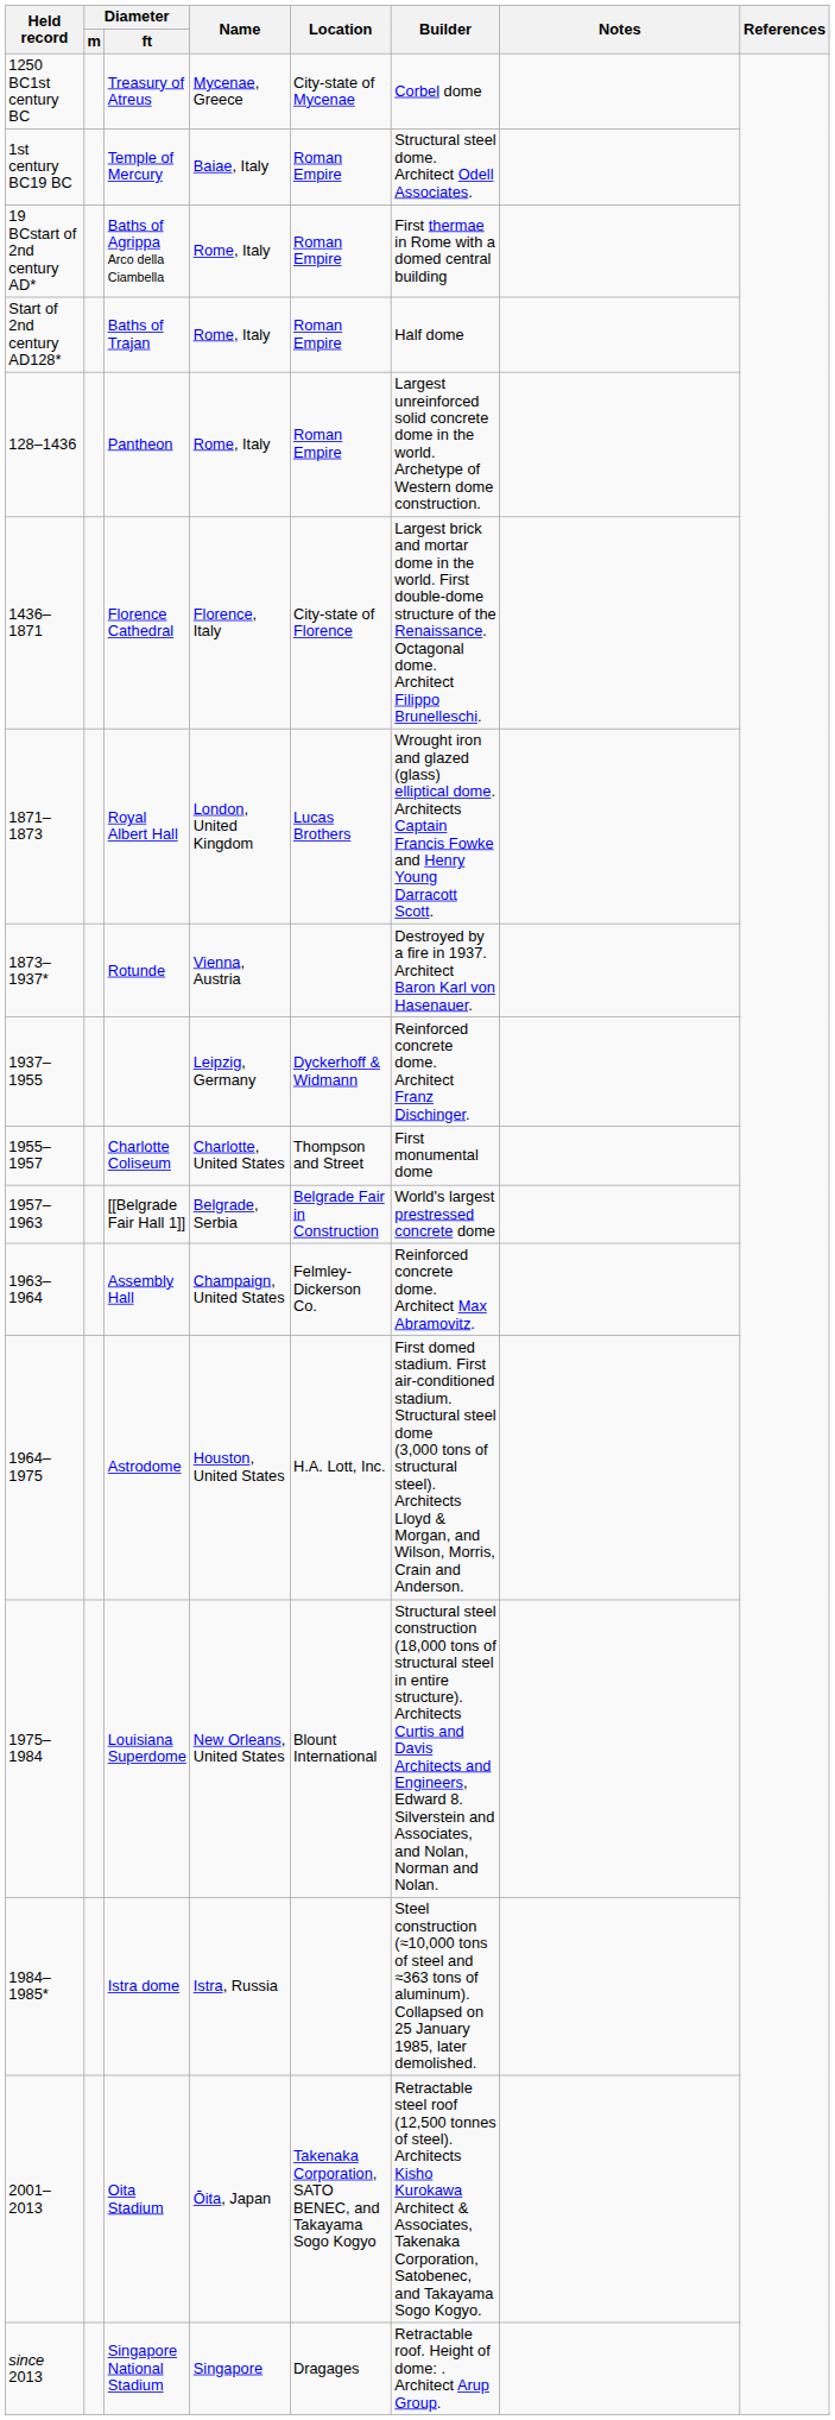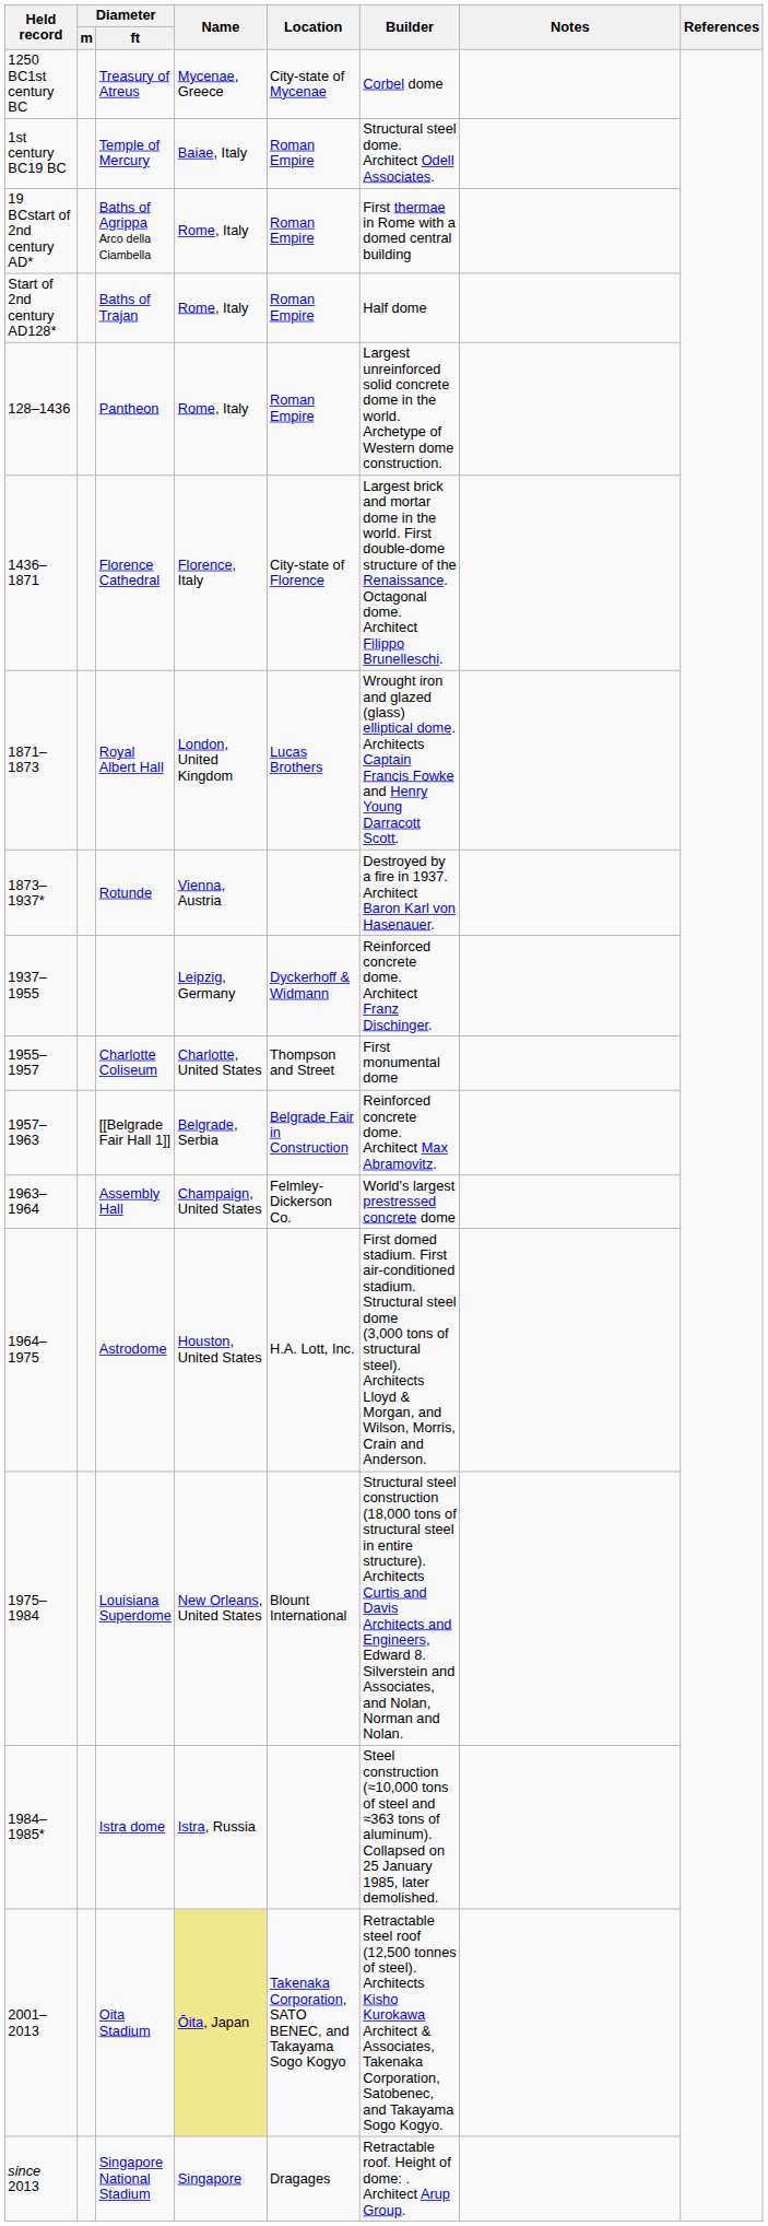[[Belgrade Fair Hall 1]] | Builder: World's largest prestressed concrete dome -> Reinforced concrete dome. Architect Max Abramovitz.
Assembly Hall | Builder: Reinforced concrete dome. Architect Max Abramovitz. -> World's largest prestressed concrete dome
Oita Stadium | Name: no background -> khaki background
